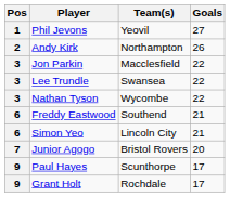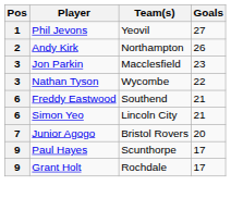Jon Parkin | Goals: 22 -> 23
- row: 3 | Lee Trundle | Swansea | 22
